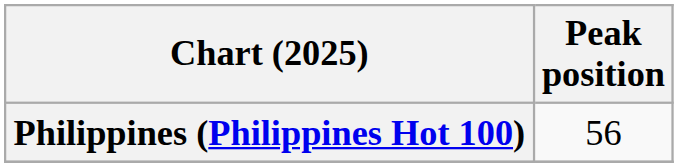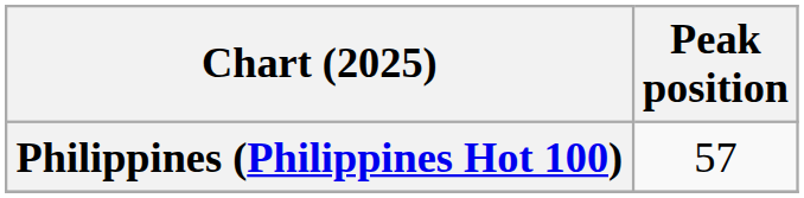Philippines (Philippines Hot 100) | Peak position: 56 -> 57
